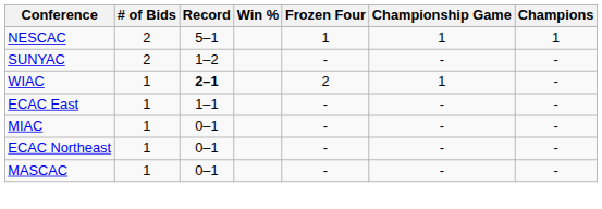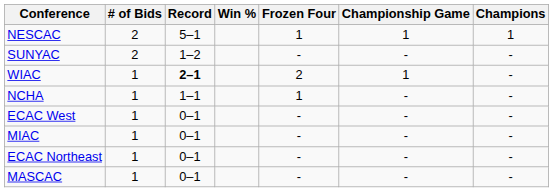+ row: NCHA | 1 | 1–1 | 1 | - | -
- row: ECAC East | 1 | 1–1 | - | - | -
+ row: ECAC West | 1 | 0–1 | - | - | -
